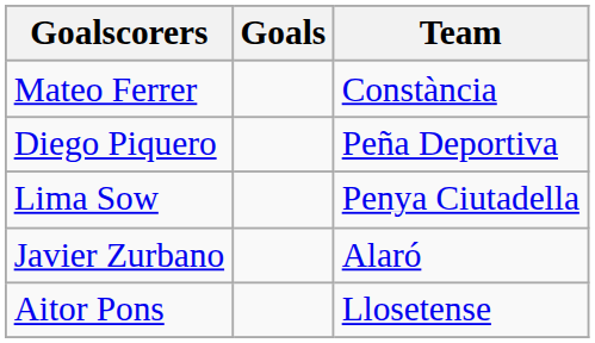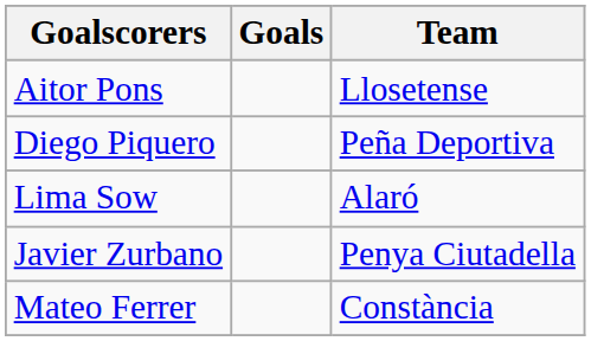rows swapped: Mateo Ferrer <-> Aitor Pons
Lima Sow | Team: Penya Ciutadella -> Alaró
Javier Zurbano | Team: Alaró -> Penya Ciutadella
